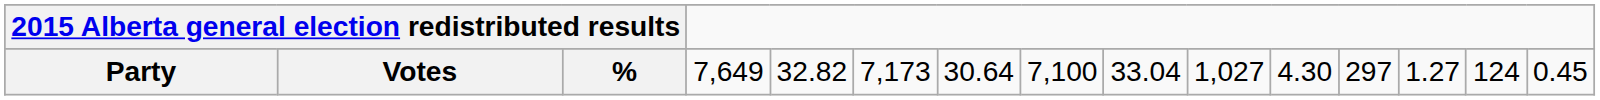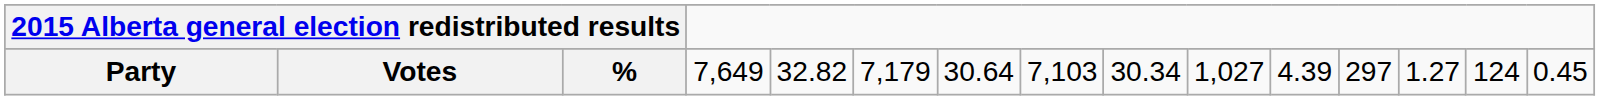Party | column 7: 7,173 -> 7,179
Party | column 9: 7,100 -> 7,103
Party | column 10: 33.04 -> 30.34
Party | column 12: 4.30 -> 4.39
